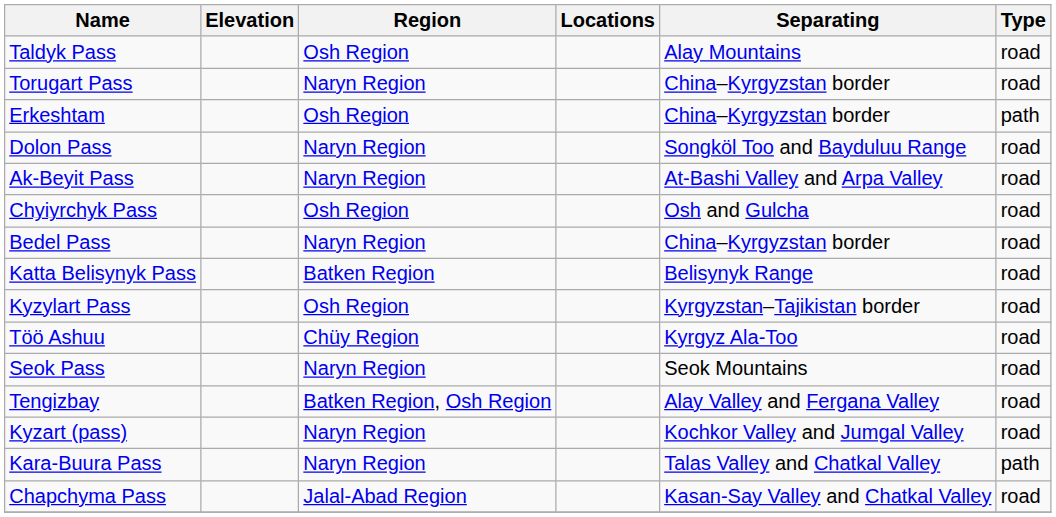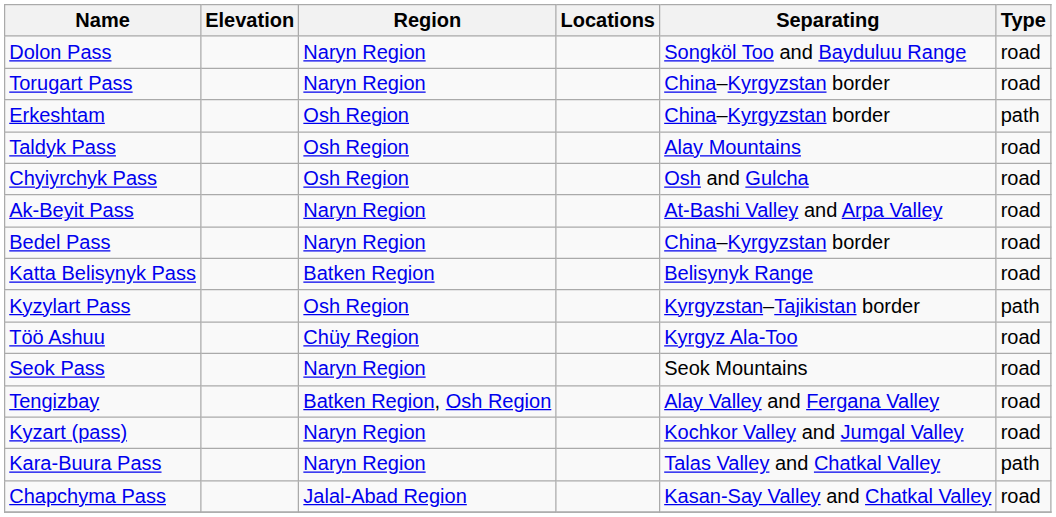rows swapped: Dolon Pass <-> Taldyk Pass
rows swapped: Chyiyrchyk Pass <-> Ak-Beyit Pass
Kyzylart Pass | Type: road -> path
